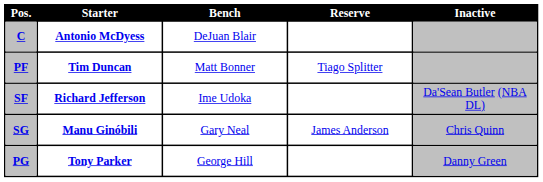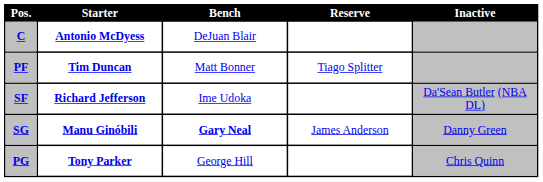SG | Bench: normal -> bold
SG | Inactive: Chris Quinn -> Danny Green
PG | Inactive: Danny Green -> Chris Quinn
